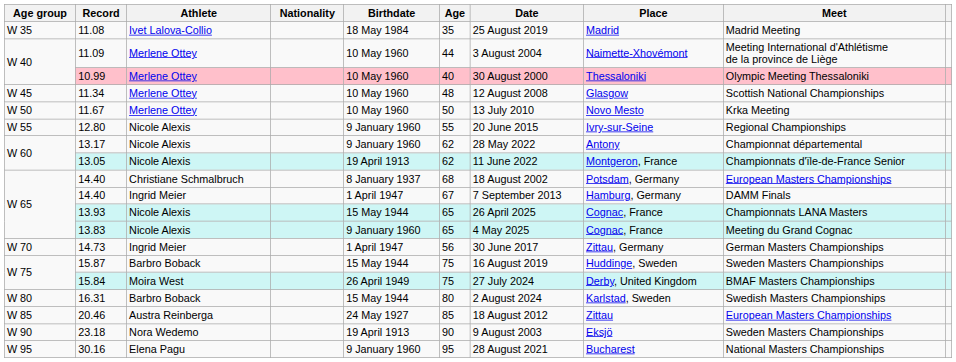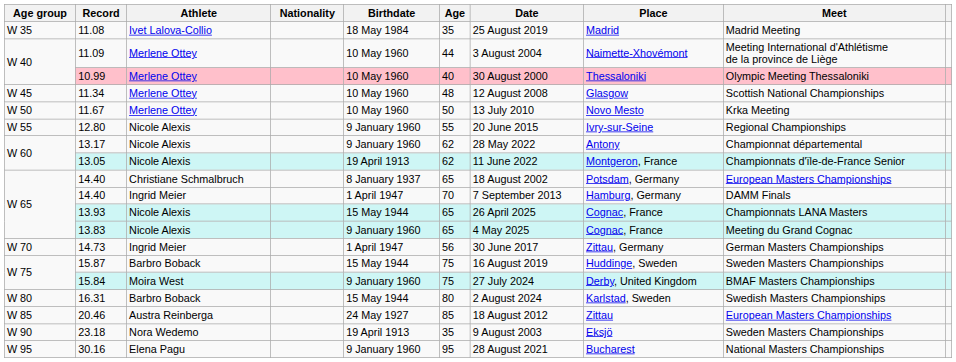14.40 / Christiane Schmalbruch | Age: 68 -> 65
14.40 / Ingrid Meier | Age: 67 -> 70
15.84 | Birthdate: 26 April 1949 -> 9 January 1960
23.18 | Age: 90 -> 35
